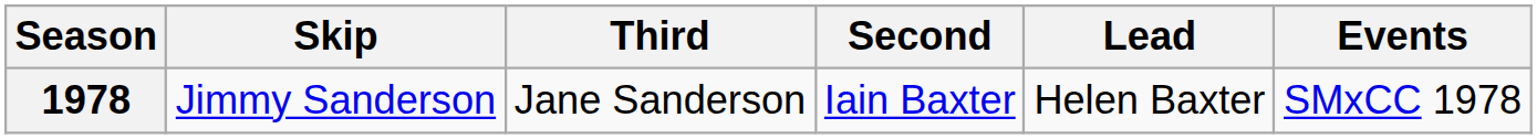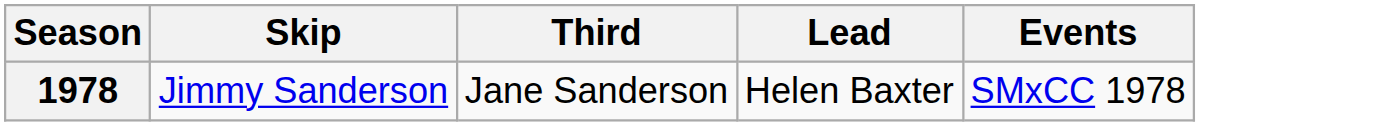- column: Second | Iain Baxter
